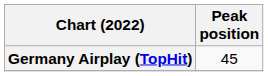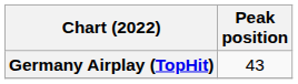Germany Airplay (TopHit) | Peak position: 45 -> 43
